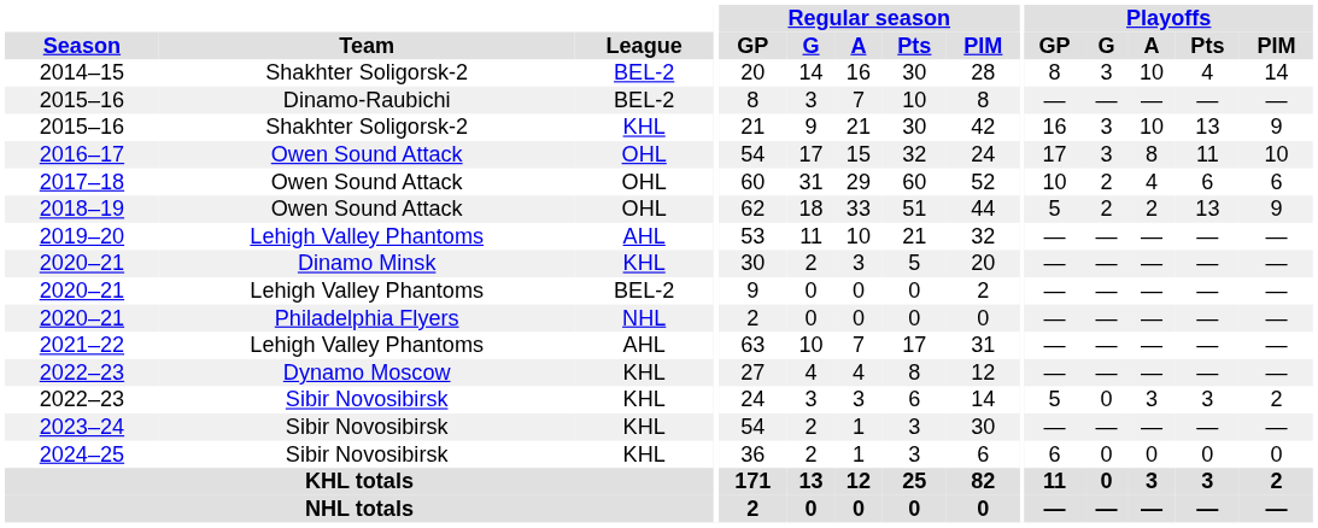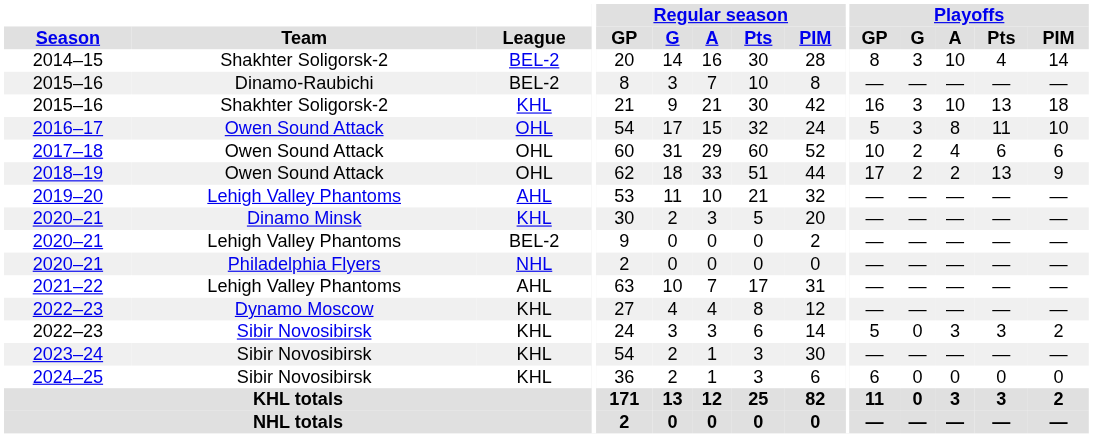2015–16 / Shakhter Soligorsk-2 | Playoffs / PIM: 9 -> 18
2016–17 | Playoffs / GP: 17 -> 5
2018–19 | Playoffs / GP: 5 -> 17
